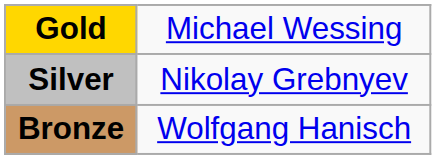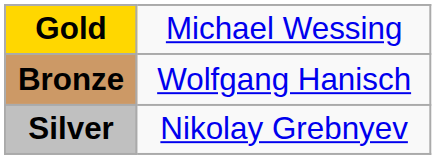rows swapped: Silver <-> Bronze
